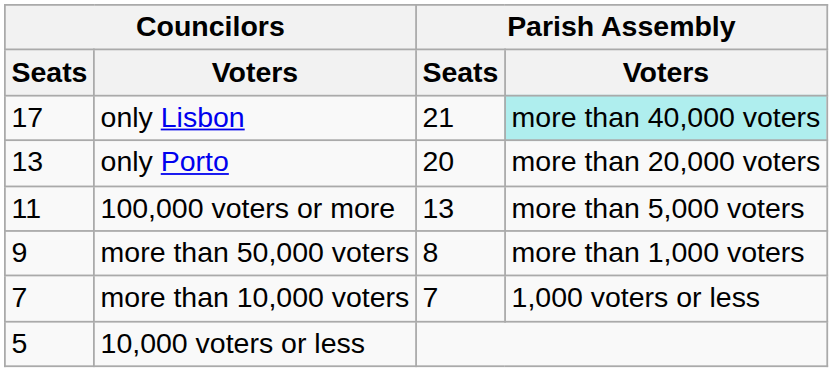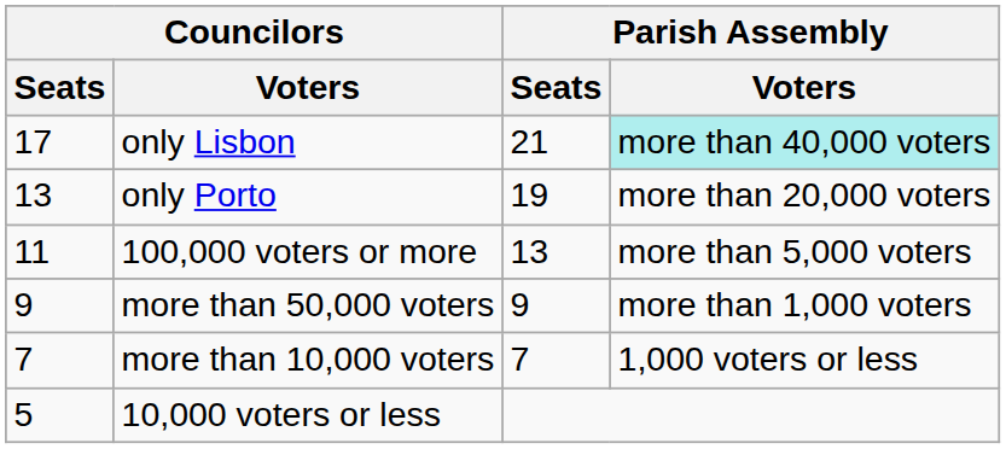only Porto | Parish Assembly / Seats: 20 -> 19
more than 50,000 voters | Parish Assembly / Seats: 8 -> 9
